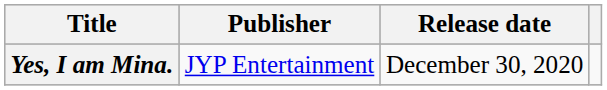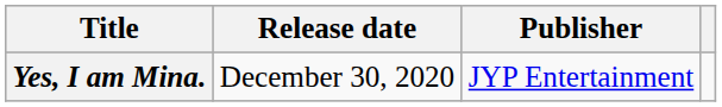columns swapped: Release date <-> Publisher
